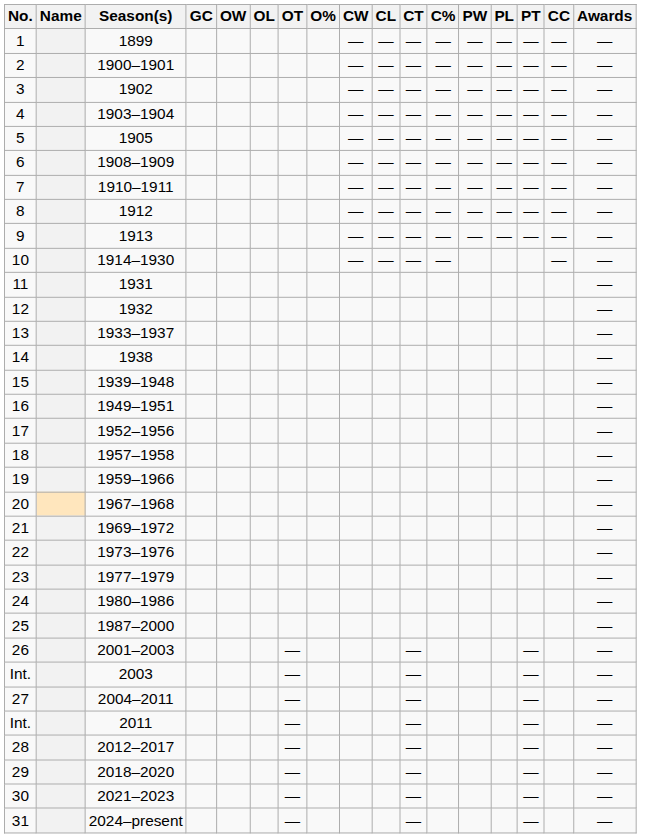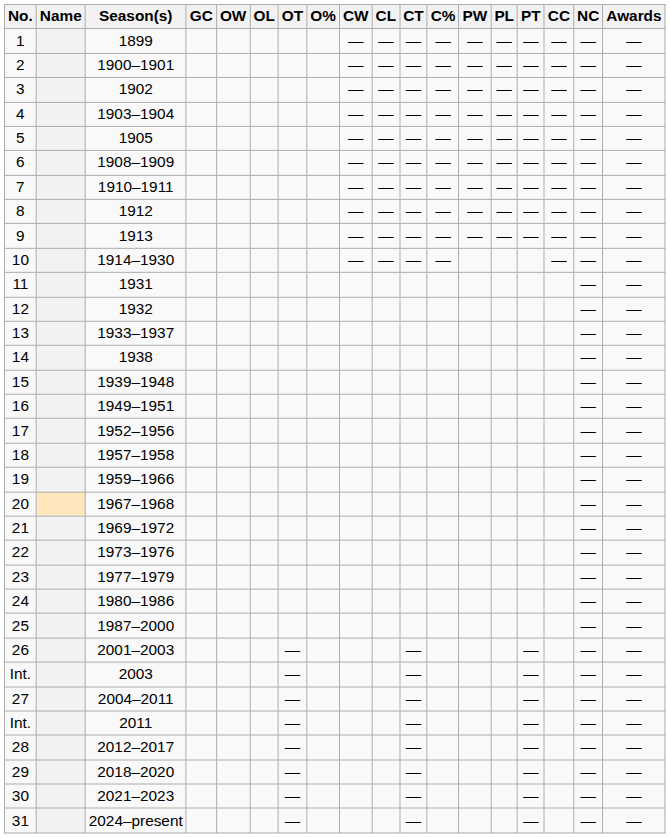+ column: NC | — | — | — | — | — | — | — | — | — | — | — | — | — | — | — | — | — | — | — | — | — | — | — | — | — | — | — | — | — | — | — | — | —
